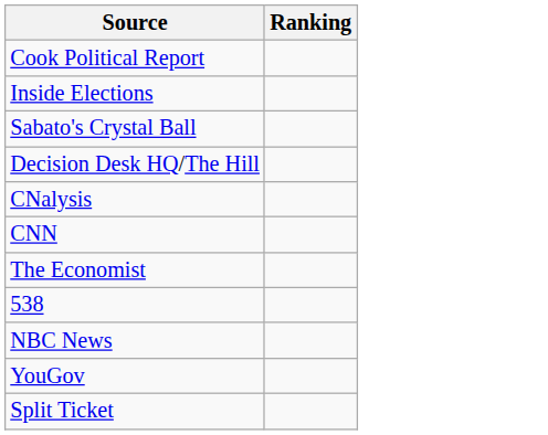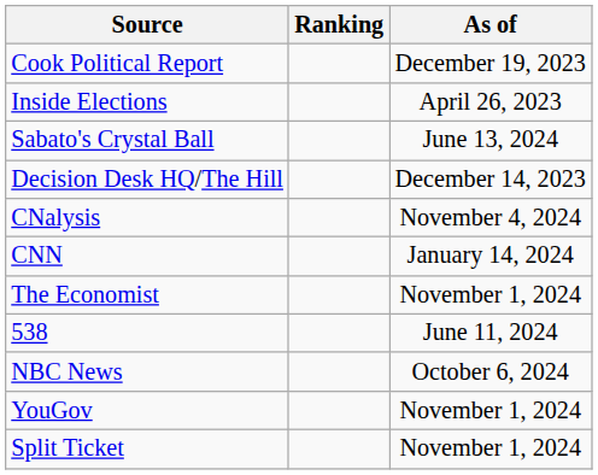+ column: As of | December 19, 2023 | April 26, 2023 | June 13, 2024 | December 14, 2023 | November 4, 2024 | January 14, 2024 | November 1, 2024 | June 11, 2024 | October 6, 2024 | November 1, 2024 | November 1, 2024
